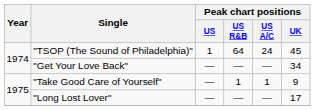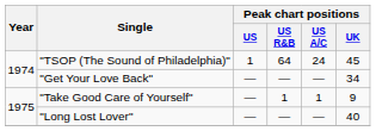"Long Lost Lover" | Peak chart positions / UK: 17 -> 40
